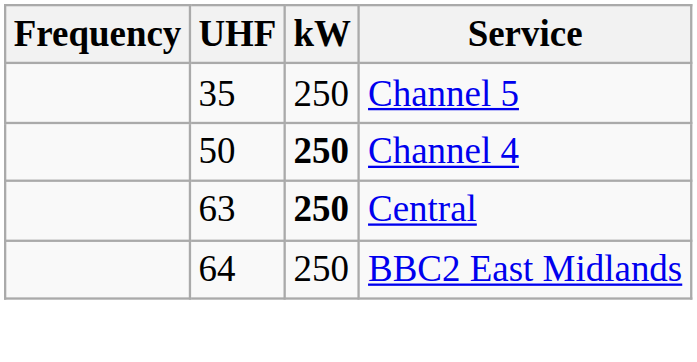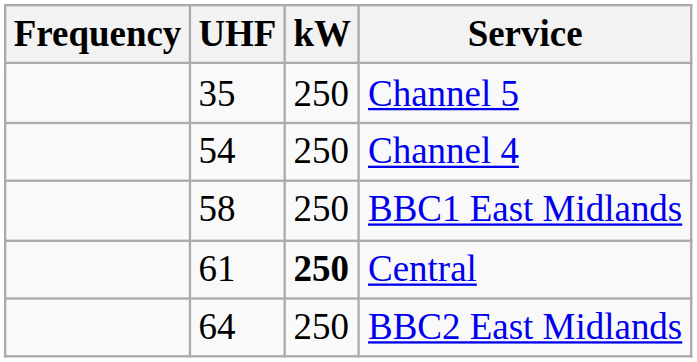Channel 4 | UHF: 50 -> 54
Channel 4 | kW: bold -> normal
+ row: 58 | 250 | BBC1 East Midlands
Central | UHF: 63 -> 61
